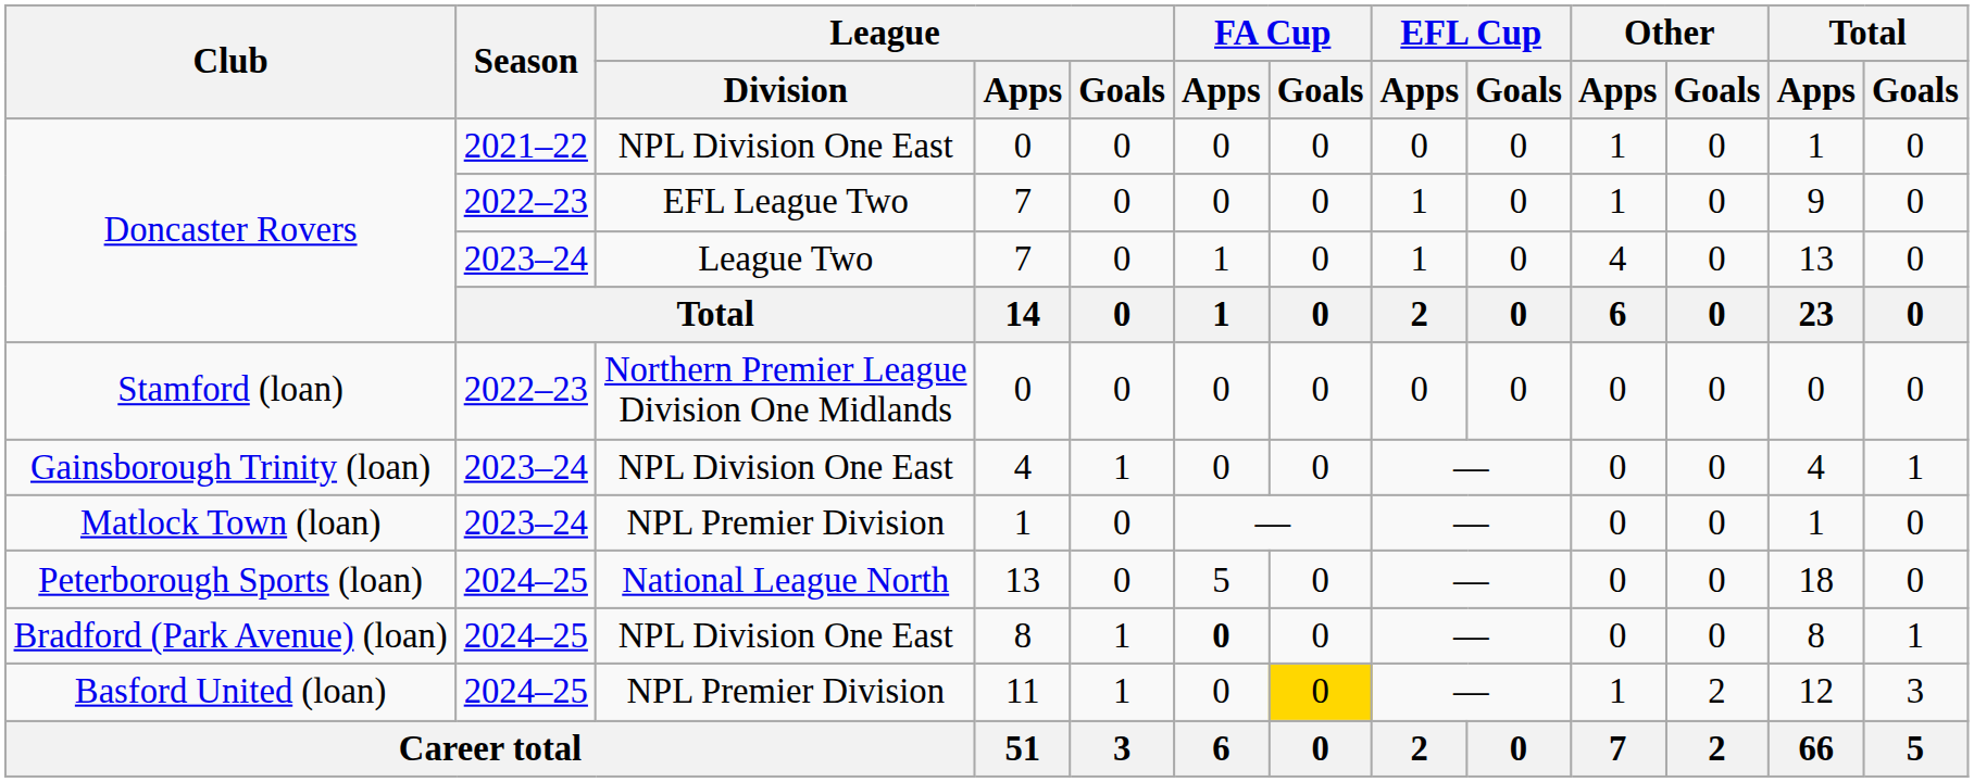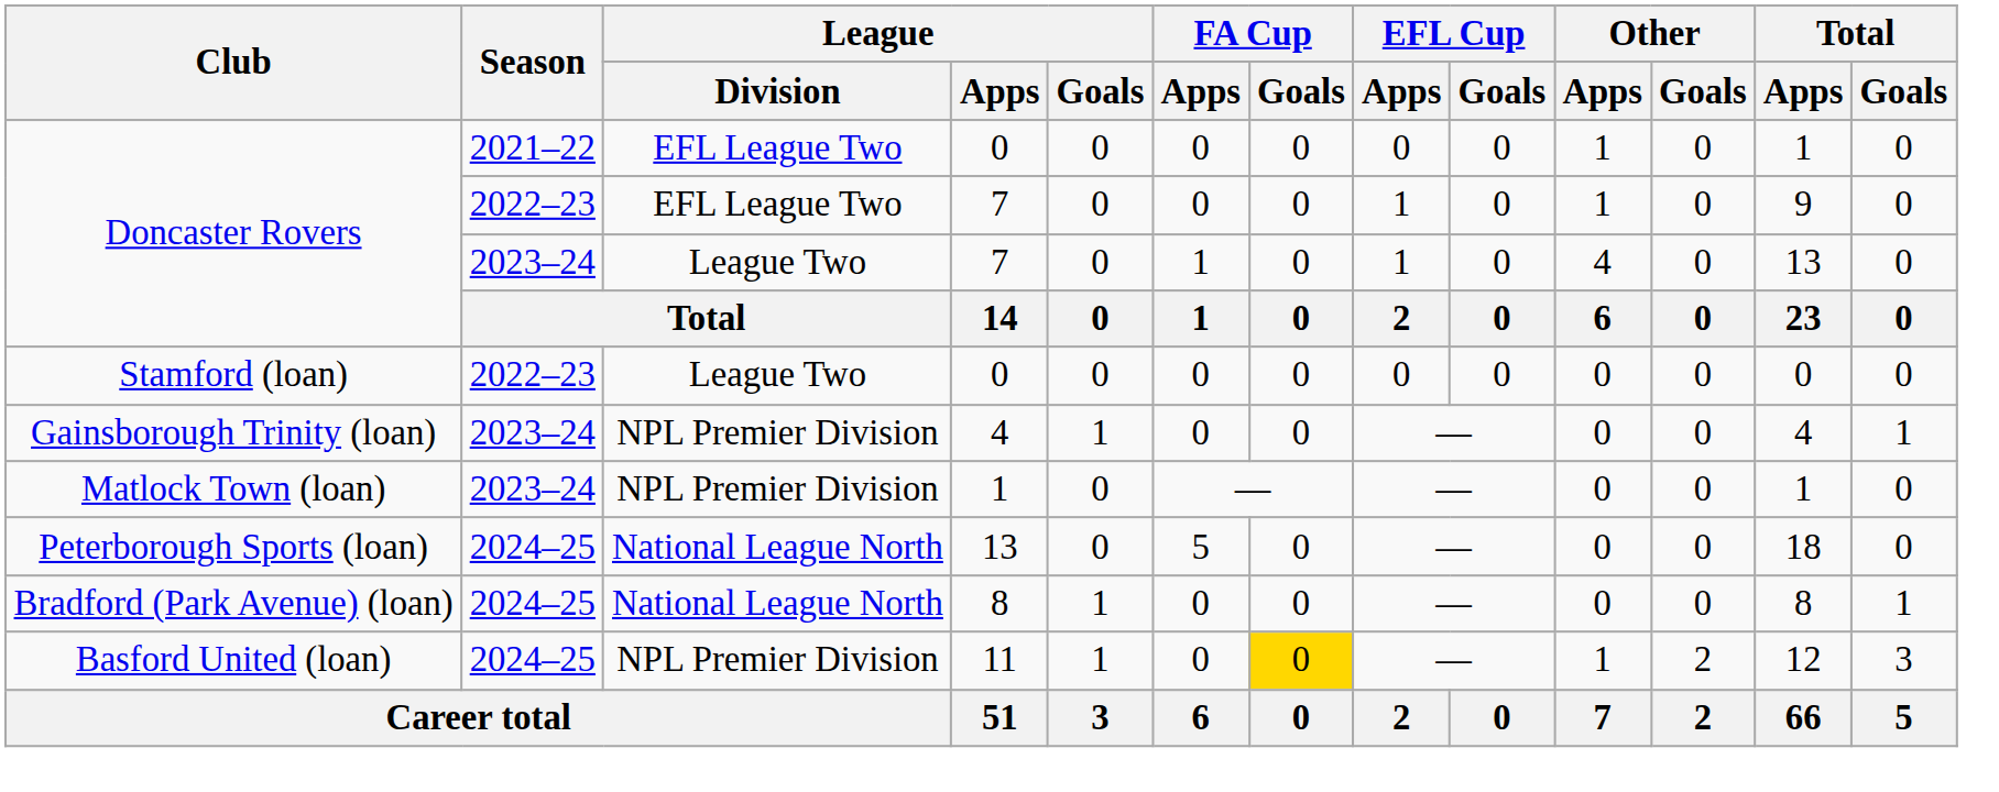Doncaster Rovers / 2021–22 | League / Division: NPL Division One East -> EFL League Two
Stamford (loan) | League / Division: Northern Premier League Division One Midlands -> League Two
Gainsborough Trinity (loan) | League / Division: NPL Division One East -> NPL Premier Division
Bradford (Park Avenue) (loan) | League / Division: NPL Division One East -> National League North
Bradford (Park Avenue) (loan) | FA Cup / Apps: bold -> normal
